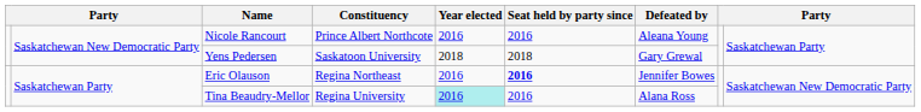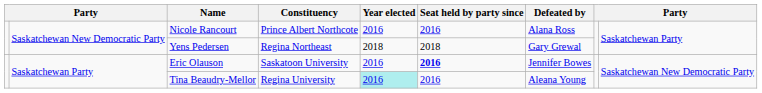Nicole Rancourt | Defeated by: Aleana Young -> Alana Ross
Yens Pedersen | Constituency: Saskatoon University -> Regina Northeast
Eric Olauson | Constituency: Regina Northeast -> Saskatoon University
Tina Beaudry-Mellor | Defeated by: Alana Ross -> Aleana Young
